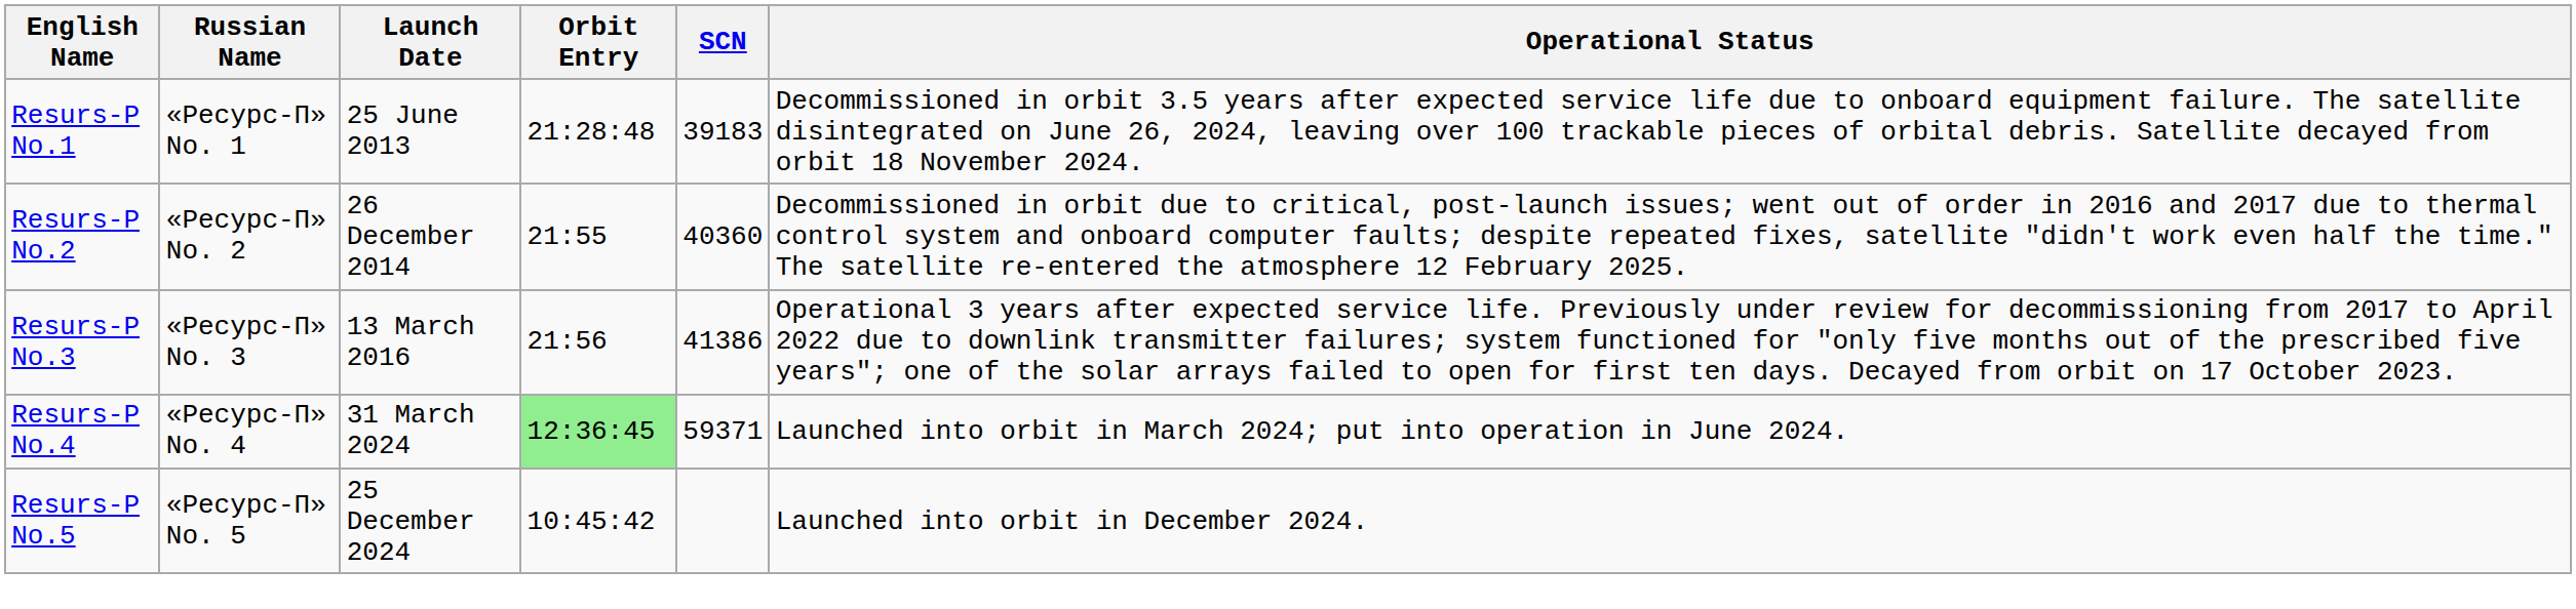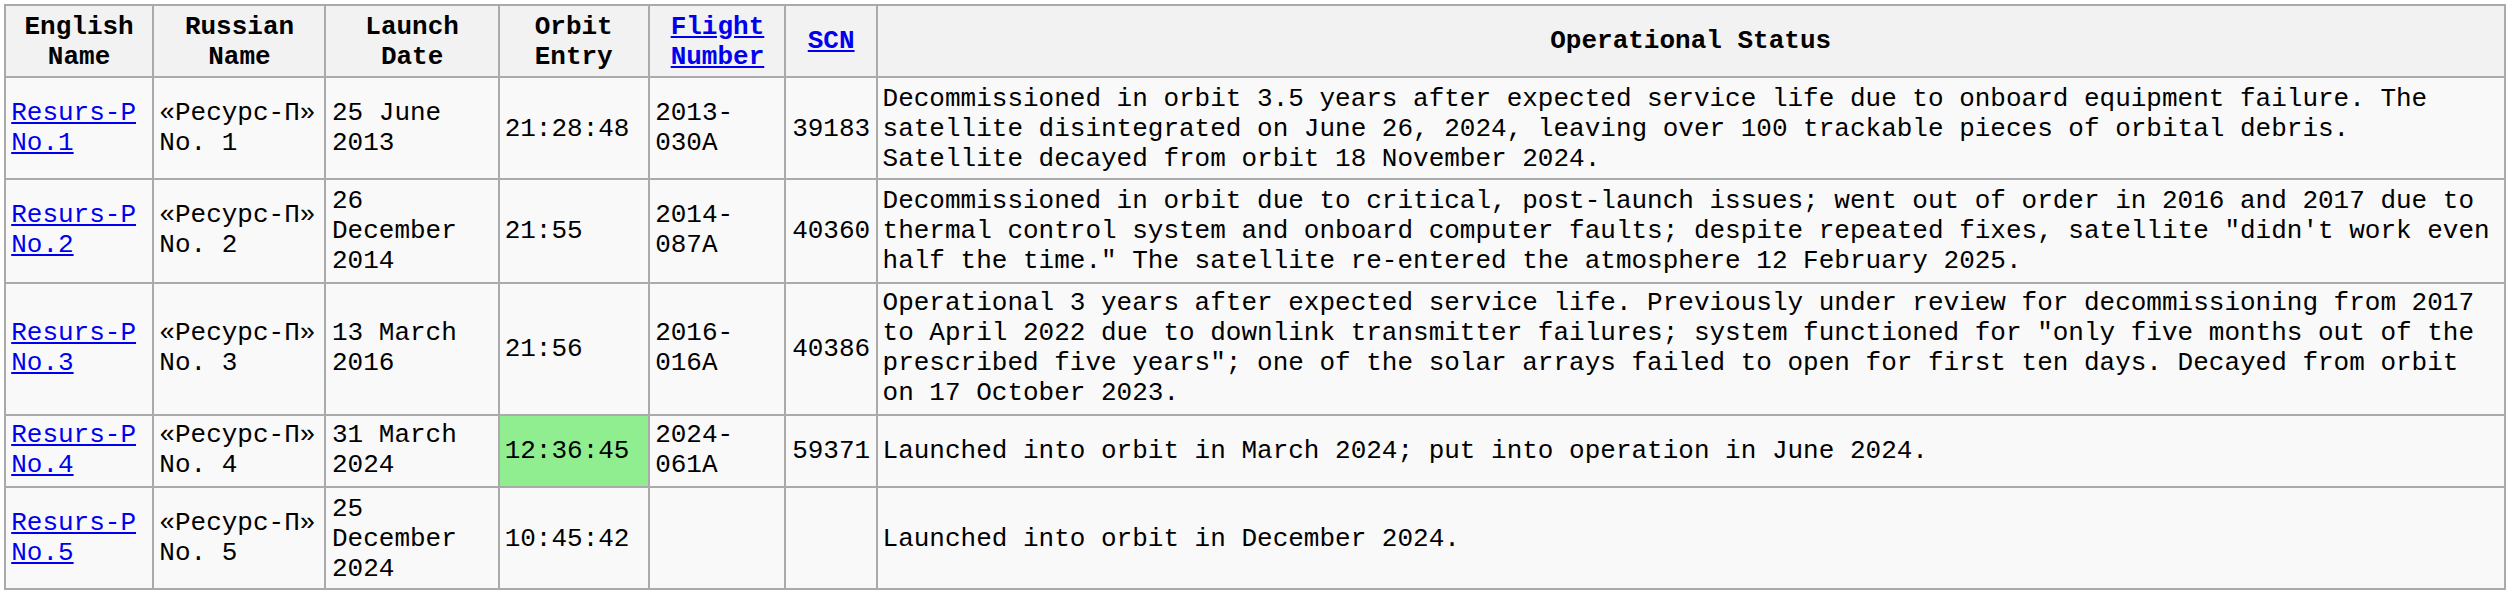+ column: Flight Number | 2013-030A | 2014-087A | 2016-016A | 2024-061A
Resurs-P No.3 | SCN: 41386 -> 40386
